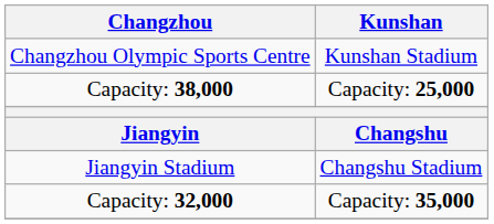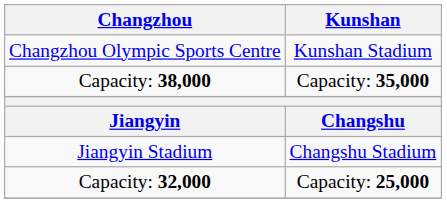Capacity: 38,000 | Kunshan: Capacity: 25,000 -> Capacity: 35,000
Capacity: 32,000 | Kunshan: Capacity: 35,000 -> Capacity: 25,000
